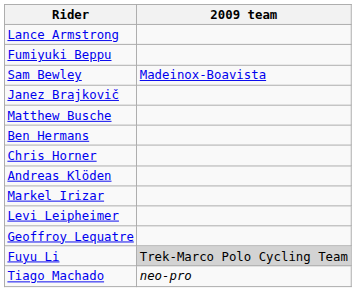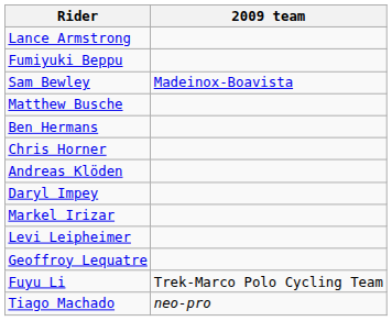- row: Janez Brajkovič
+ row: Daryl Impey
Fuyu Li | 2009 team: lightgrey background -> no background
